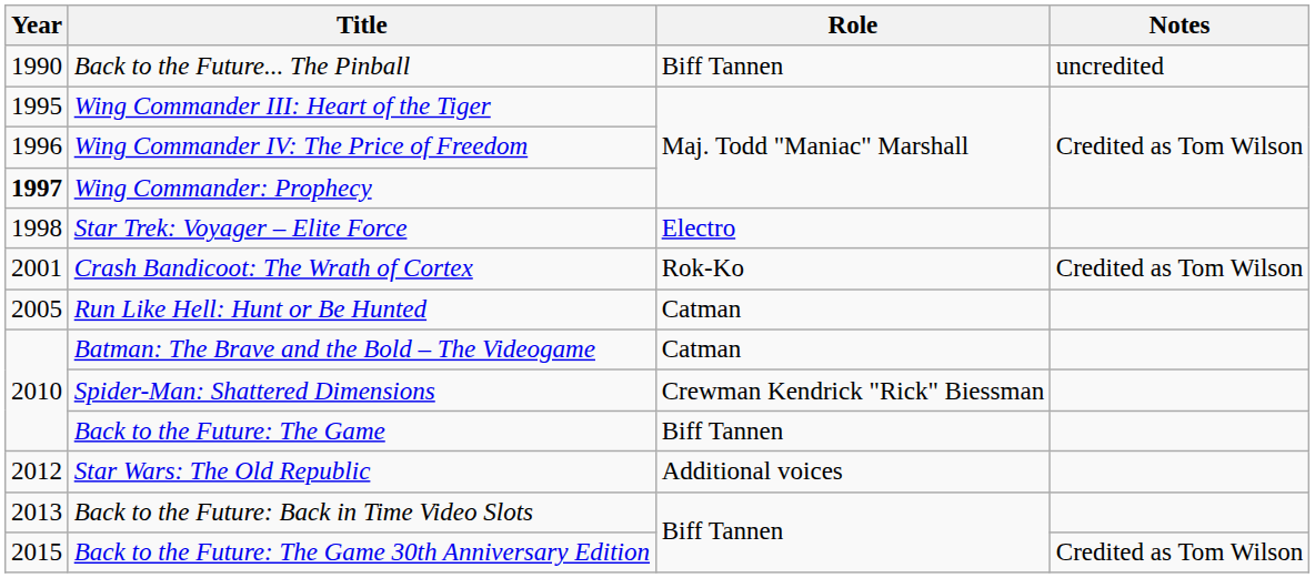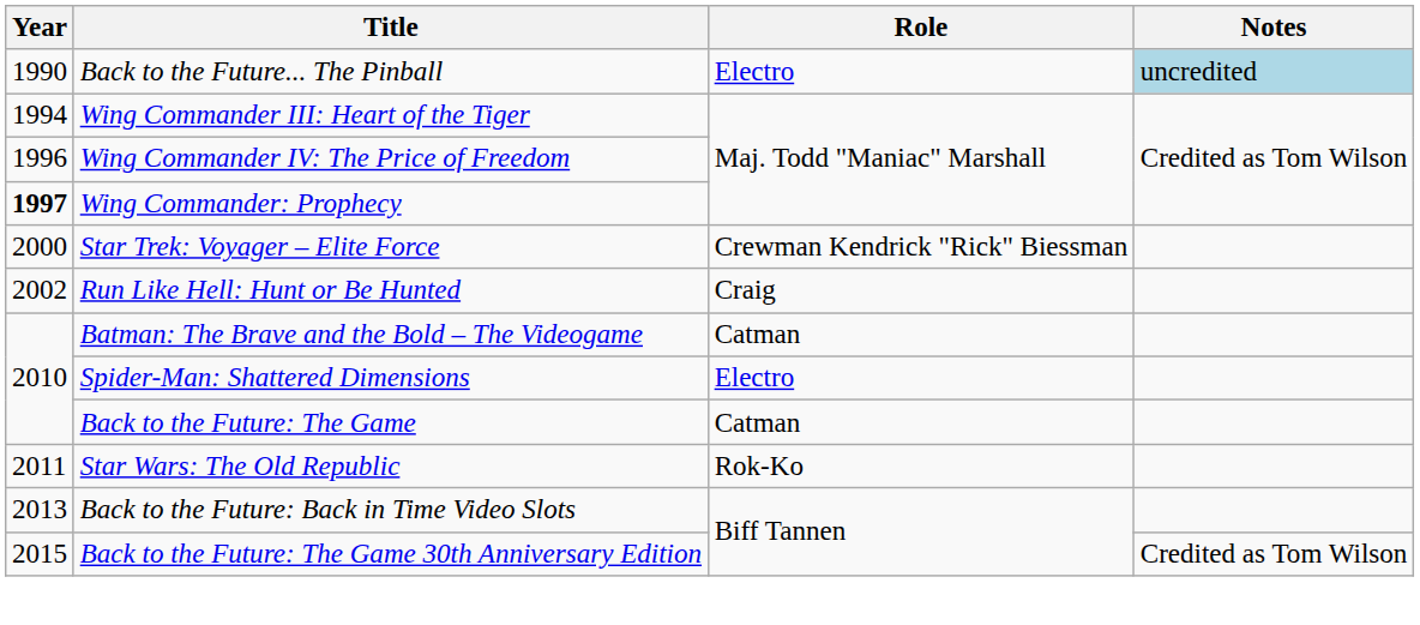Back to the Future... The Pinball | Role: Biff Tannen -> Electro
Back to the Future... The Pinball | Notes: no background -> lightblue background
Wing Commander III: Heart of the Tiger | Year: 1995 -> 1994
Star Trek: Voyager – Elite Force | Year: 1998 -> 2000
Star Trek: Voyager – Elite Force | Role: Electro -> Crewman Kendrick "Rick" Biessman
- row: 2001 | Crash Bandicoot: The Wrath of Cortex | Rok-Ko | Credited as Tom Wilson
Run Like Hell: Hunt or Be Hunted | Year: 2005 -> 2002
Run Like Hell: Hunt or Be Hunted | Role: Catman -> Craig
Spider-Man: Shattered Dimensions | Role: Crewman Kendrick "Rick" Biessman -> Electro
Back to the Future: The Game | Role: Biff Tannen -> Catman
Star Wars: The Old Republic | Year: 2012 -> 2011
Star Wars: The Old Republic | Role: Additional voices -> Rok-Ko
